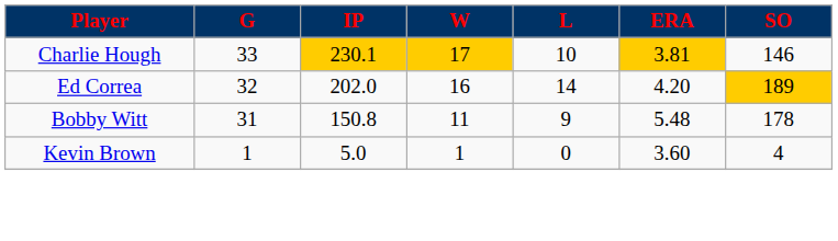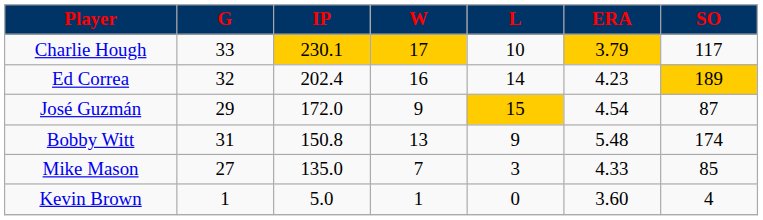Charlie Hough | ERA: 3.81 -> 3.79
Charlie Hough | SO: 146 -> 117
Ed Correa | IP: 202.0 -> 202.4
Ed Correa | ERA: 4.20 -> 4.23
+ row: José Guzmán | 29 | 172.0 | 9 | 15 | 4.54 | 87
Bobby Witt | W: 11 -> 13
Bobby Witt | SO: 178 -> 174
+ row: Mike Mason | 27 | 135.0 | 7 | 3 | 4.33 | 85
